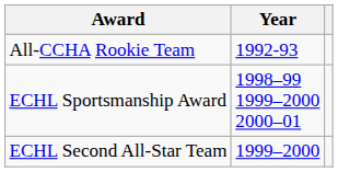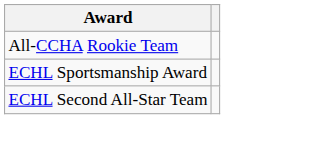- column: Year | 1992-93 | 1998–99 1999–2000 2000–01 | 1999–2000
